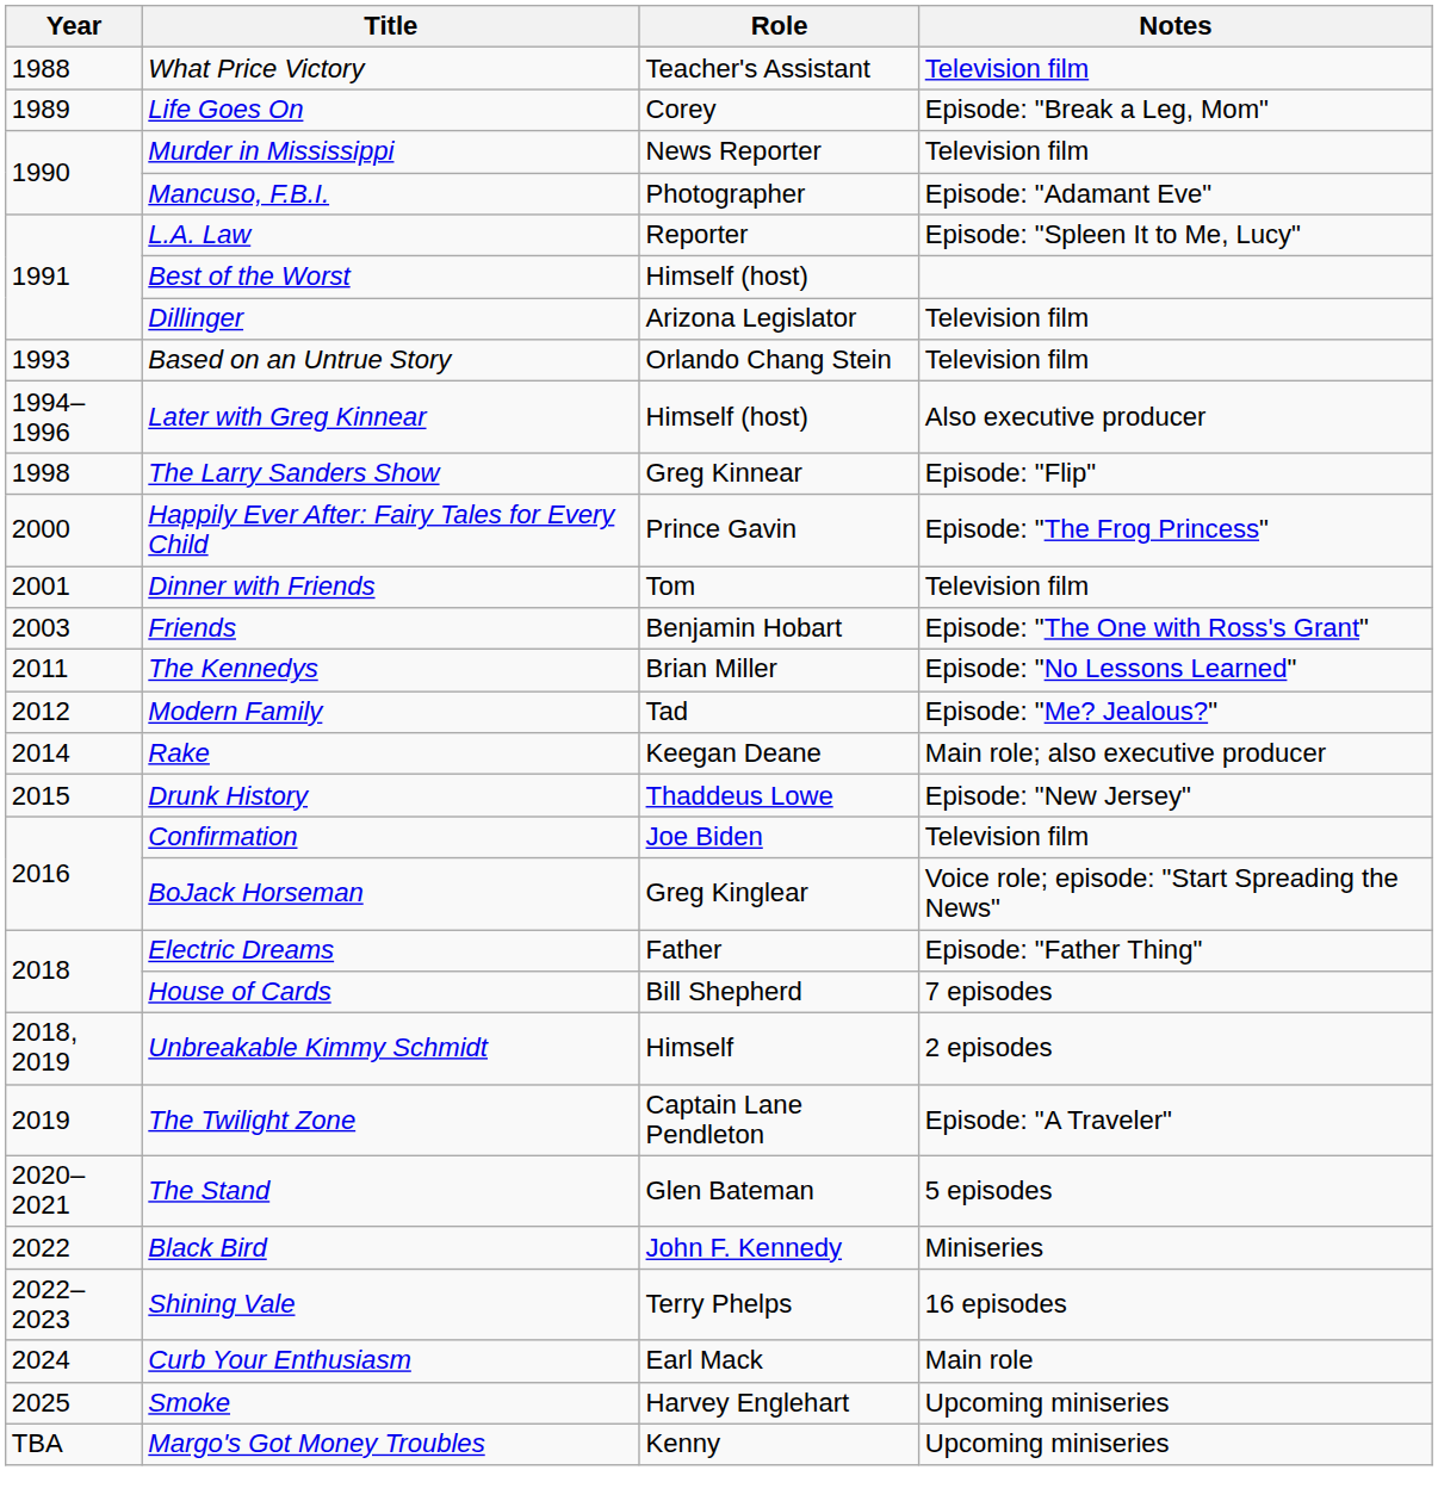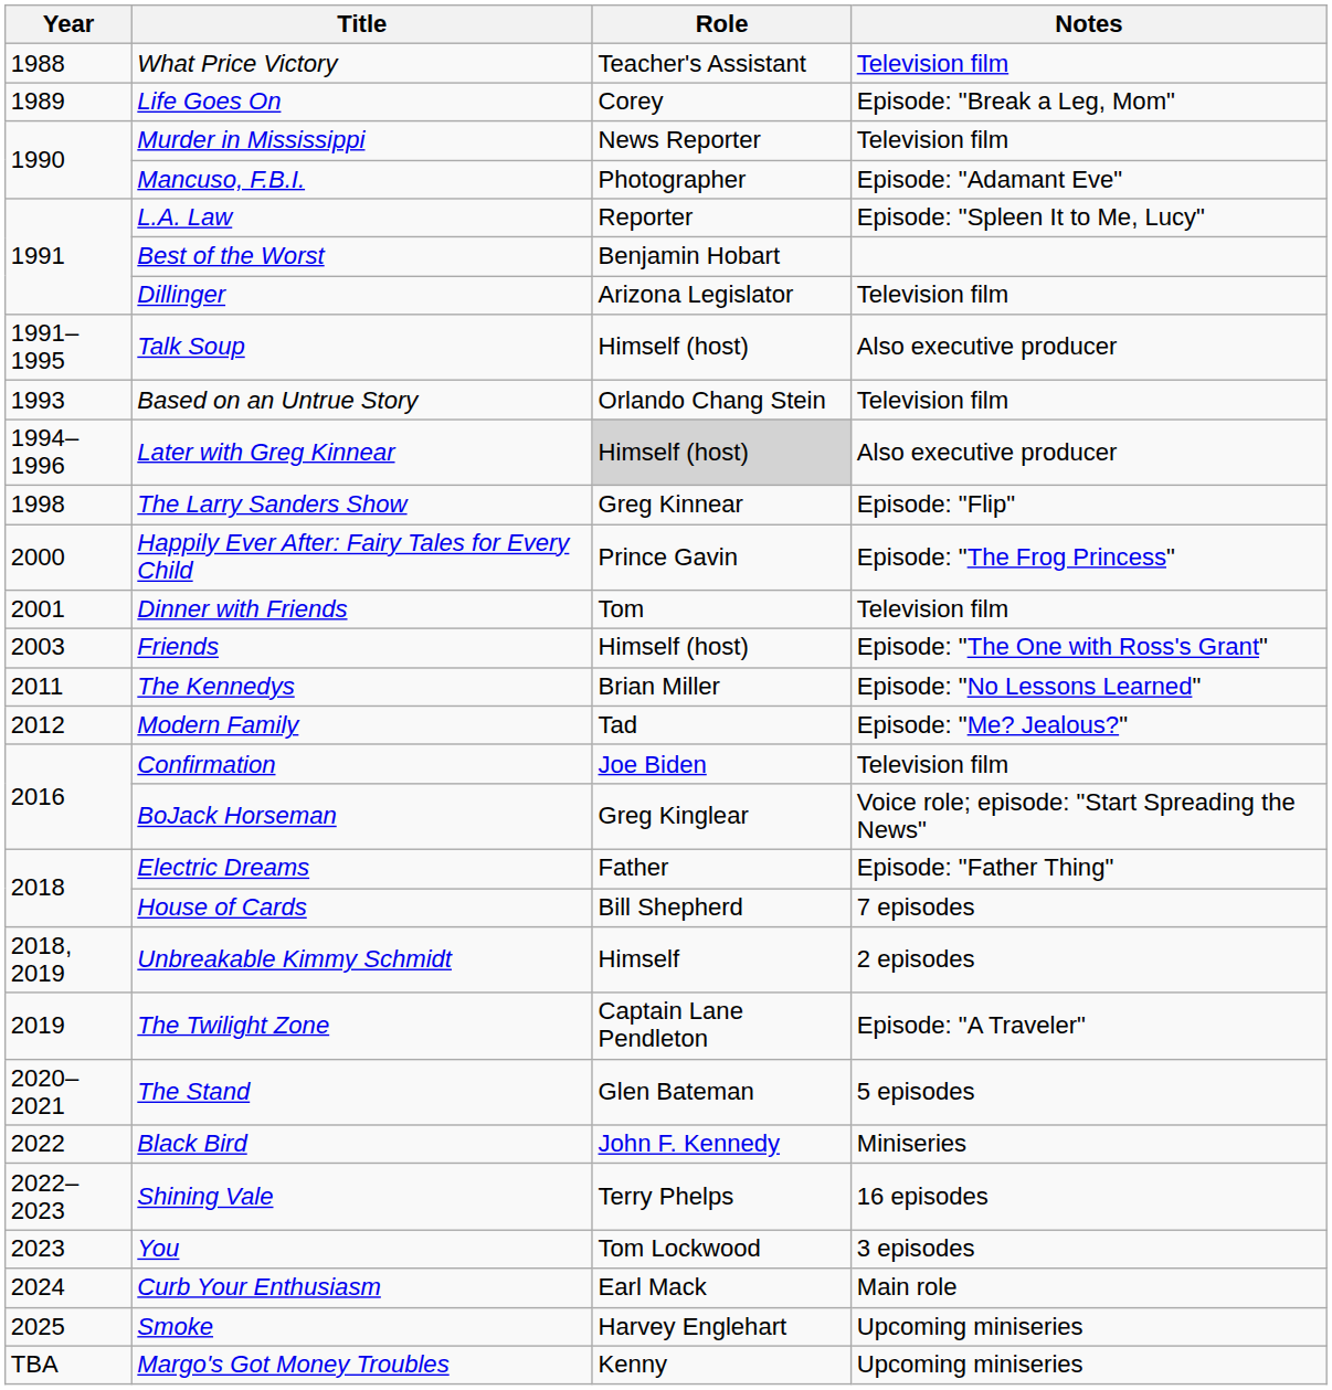Best of the Worst | Role: Himself (host) -> Benjamin Hobart
+ row: 1991–1995 | Talk Soup | Himself (host) | Also executive producer
Later with Greg Kinnear | Role: no background -> lightgrey background
Friends | Role: Benjamin Hobart -> Himself (host)
- row: 2014 | Rake | Keegan Deane | Main role; also executive producer
- row: 2015 | Drunk History | Thaddeus Lowe | Episode: "New Jersey"
+ row: 2023 | You | Tom Lockwood | 3 episodes
